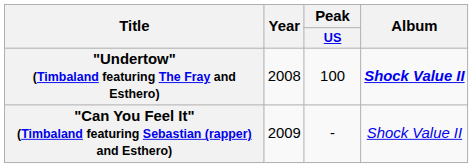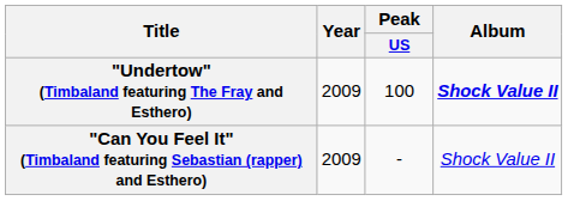"Undertow" (Timbaland featuring The Fray and Esthero) | Year: 2008 -> 2009
